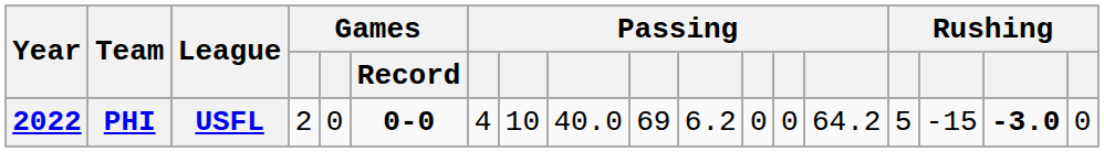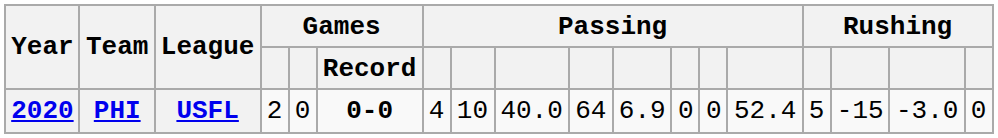PHI | Year: 2022 -> 2020
PHI | column 10: 69 -> 64
PHI | column 11: 6.2 -> 6.9
PHI | column 14: 64.2 -> 52.4
PHI | column 17: bold -> normal
